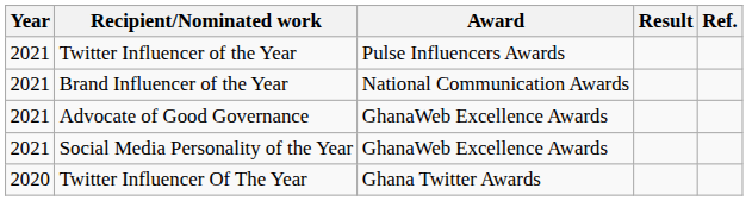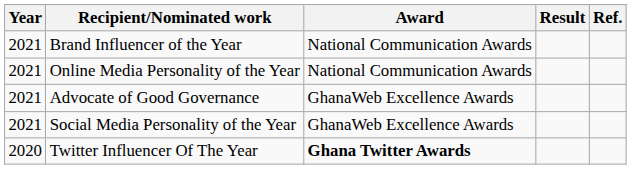- row: 2021 | Twitter Influencer of the Year | Pulse Influencers Awards
+ row: 2021 | Online Media Personality of the Year | National Communication Awards
Twitter Influencer Of The Year | Award: normal -> bold
